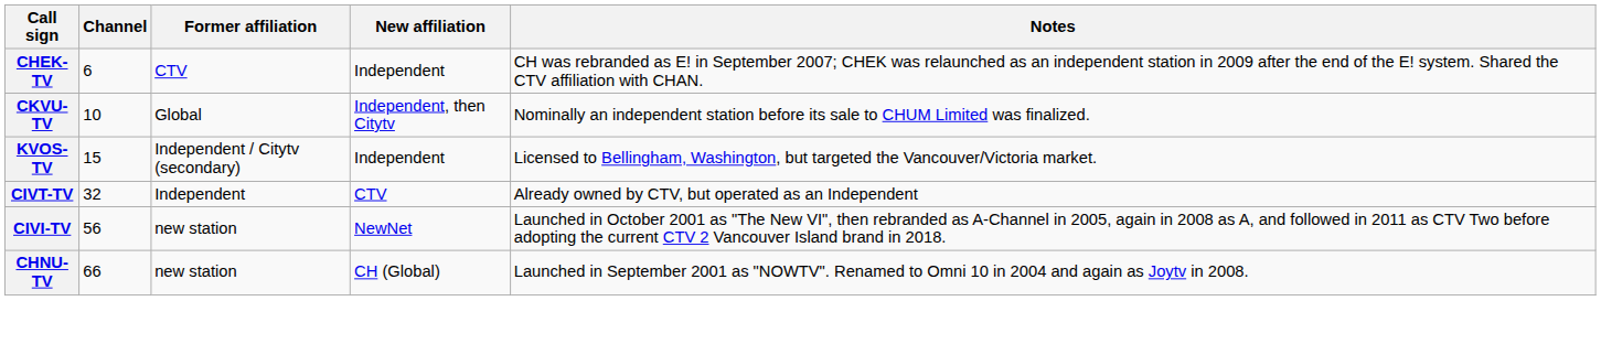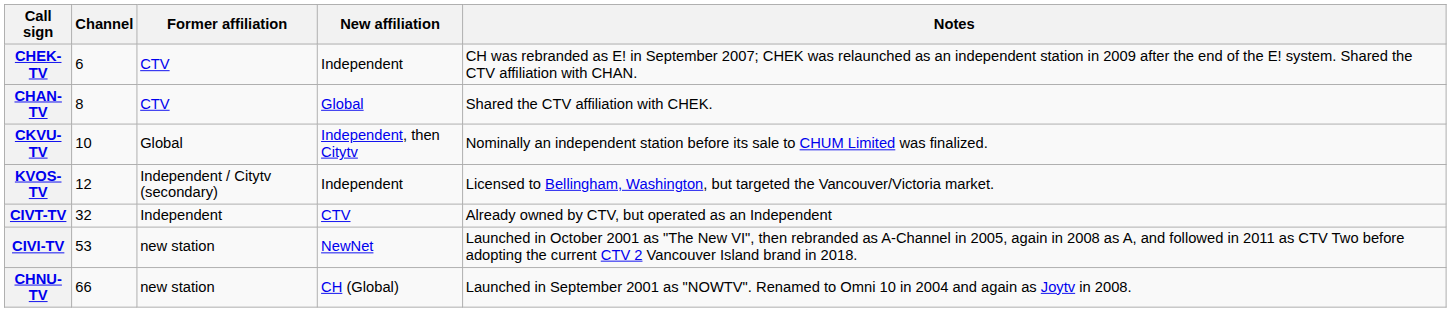+ row: CHAN-TV | 8 | CTV | Global | Shared the CTV affiliation with CHEK.
KVOS-TV | Channel: 15 -> 12
CIVI-TV | Channel: 56 -> 53
